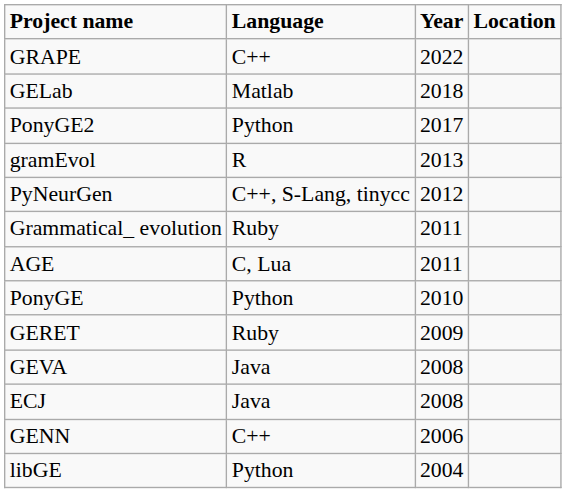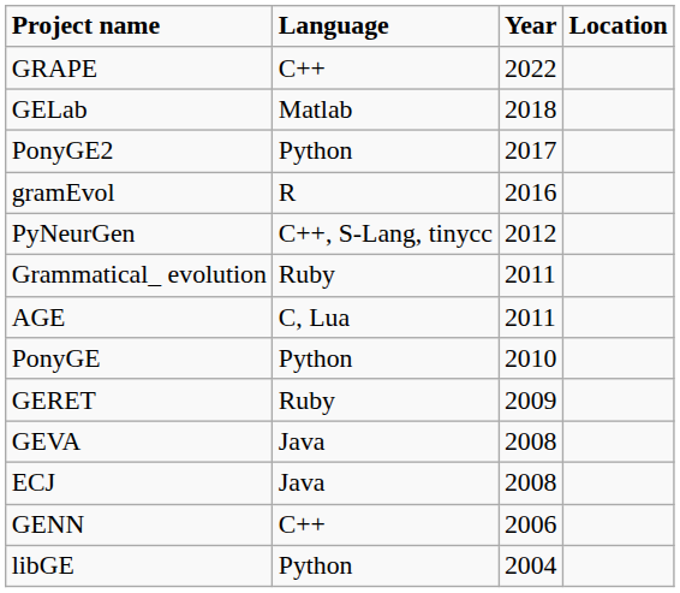gramEvol | Year: 2013 -> 2016
